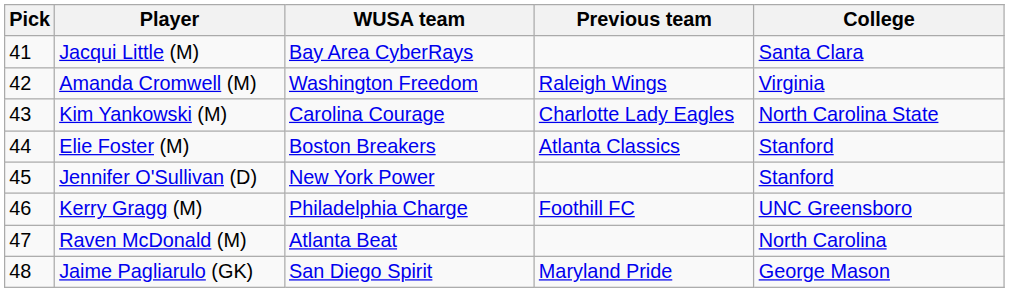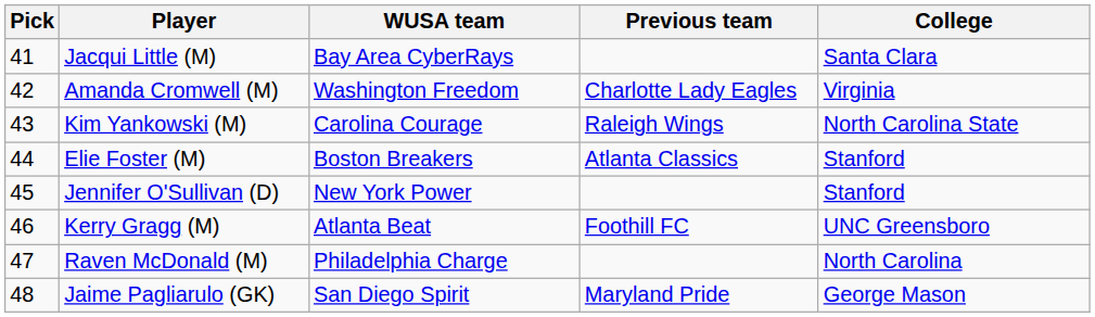Amanda Cromwell (M) | Previous team: Raleigh Wings -> Charlotte Lady Eagles
Kim Yankowski (M) | Previous team: Charlotte Lady Eagles -> Raleigh Wings
Kerry Gragg (M) | WUSA team: Philadelphia Charge -> Atlanta Beat
Raven McDonald (M) | WUSA team: Atlanta Beat -> Philadelphia Charge
